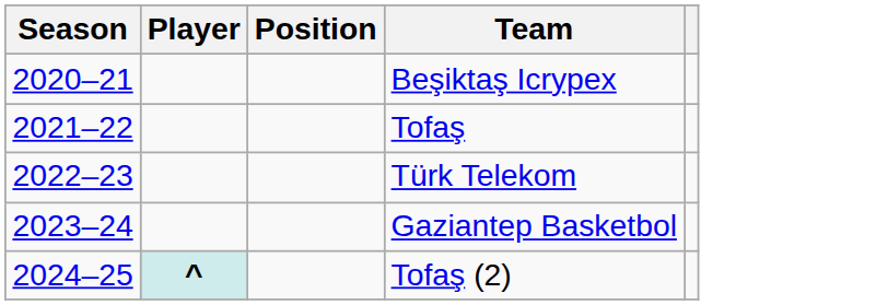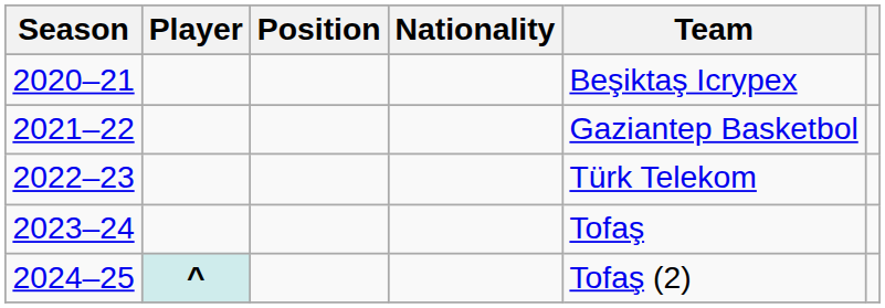+ column: Nationality
2021–22 | Team: Tofaş -> Gaziantep Basketbol
2023–24 | Team: Gaziantep Basketbol -> Tofaş
